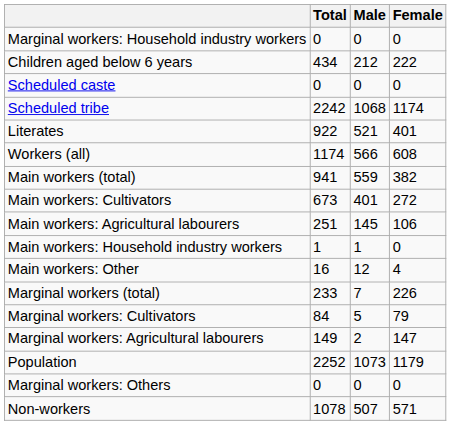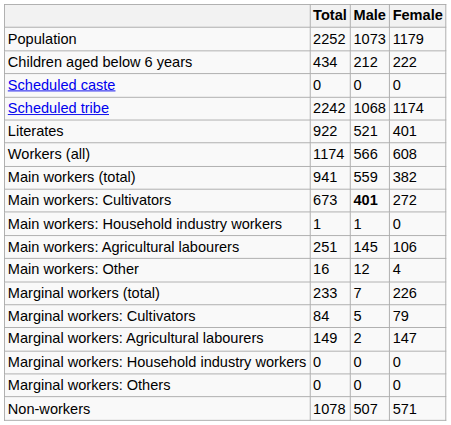rows swapped: Population <-> Marginal workers: Household industry workers
Main workers: Cultivators | Male: normal -> bold
rows swapped: Main workers: Agricultural labourers <-> Main workers: Household industry workers
